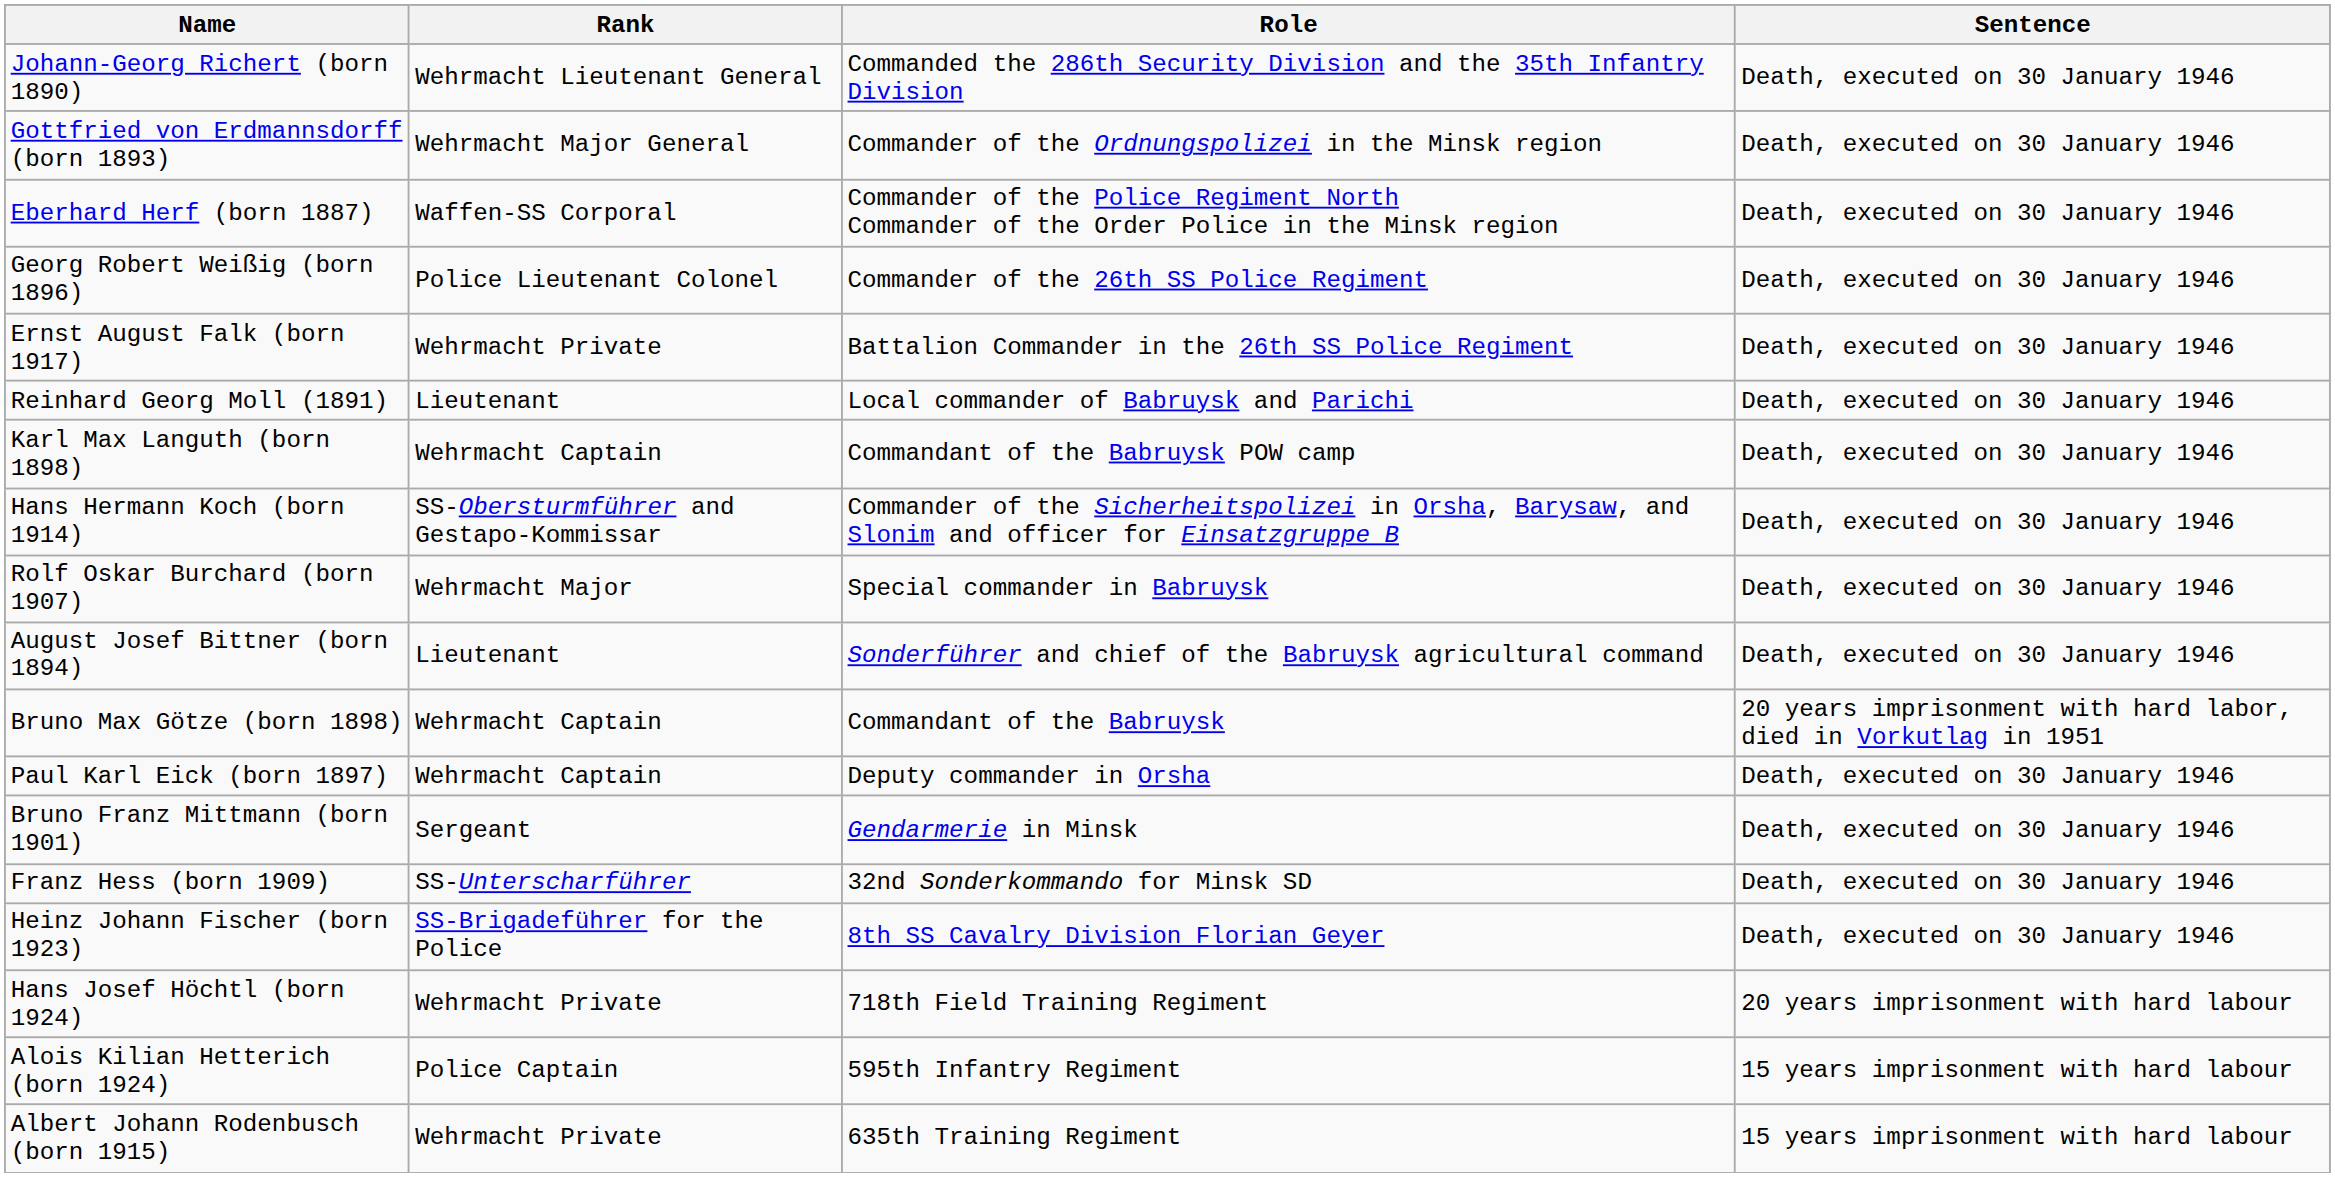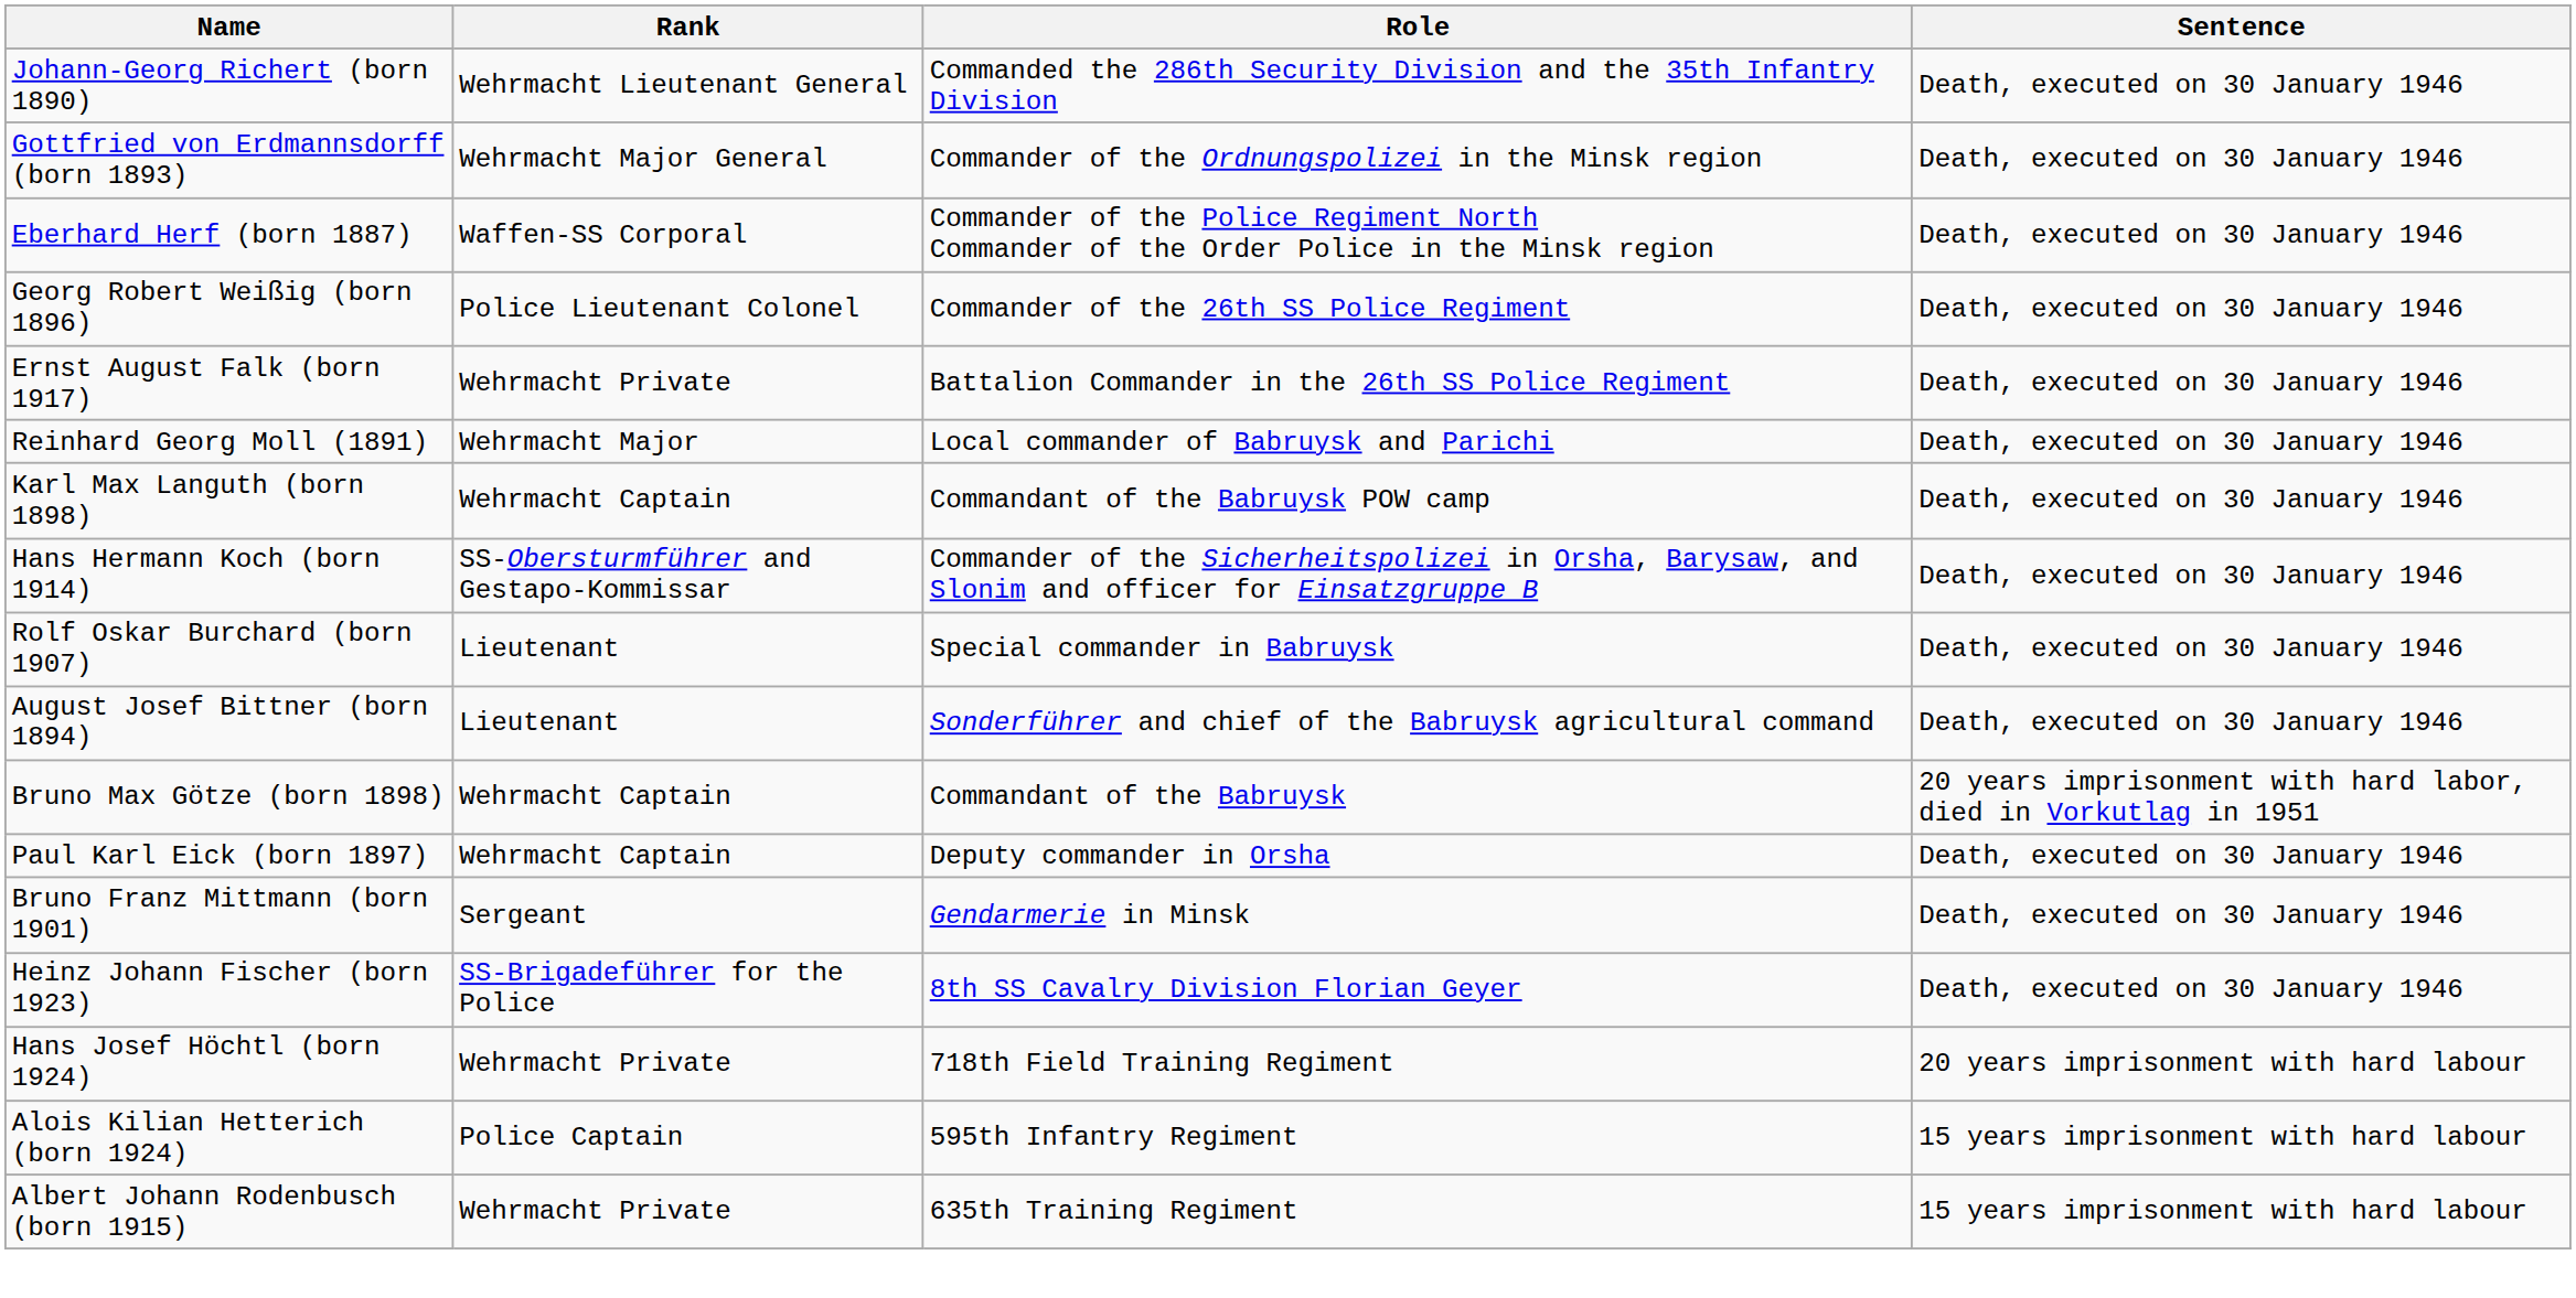Reinhard Georg Moll (1891) | Rank: Lieutenant -> Wehrmacht Major
Rolf Oskar Burchard (born 1907) | Rank: Wehrmacht Major -> Lieutenant
- row: Franz Hess (born 1909) | SS-Unterscharführer | 32nd Sonderkommando for Minsk SD | Death, executed on 30 January 1946
